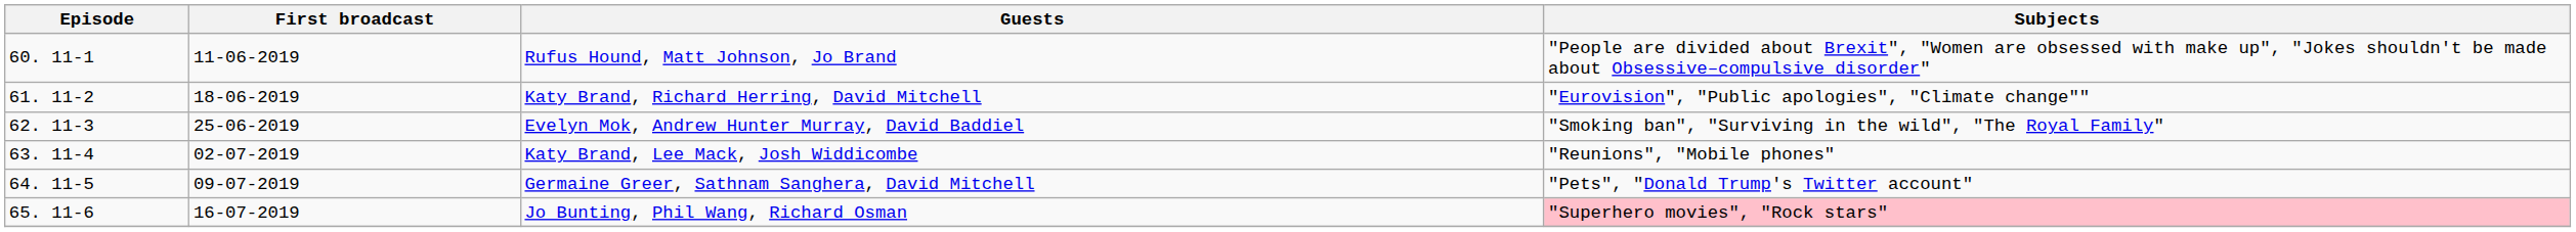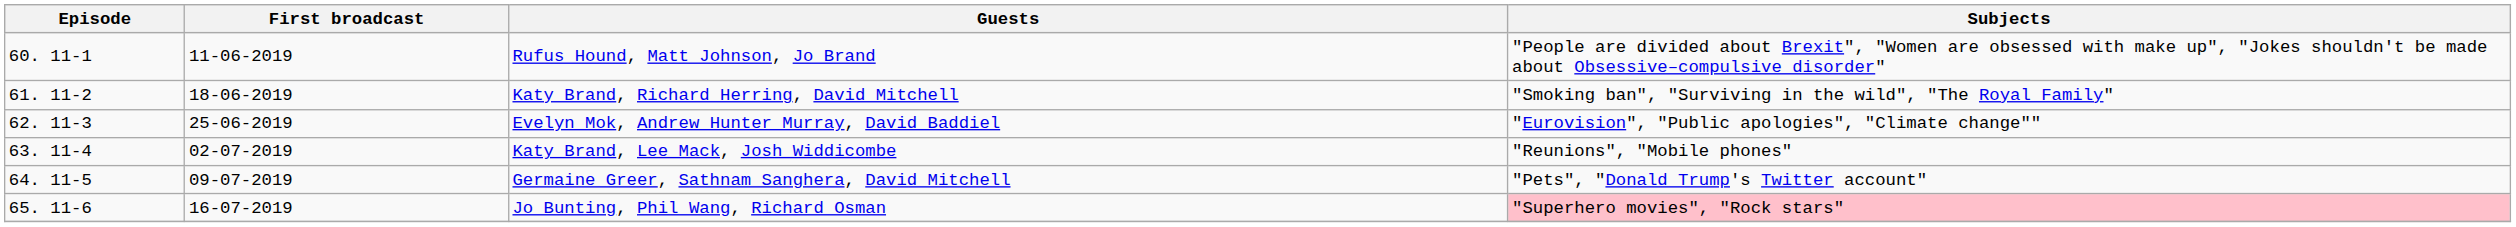Katy Brand, Richard Herring, David Mitchell | Subjects: "Eurovision", "Public apologies", "Climate change"" -> "Smoking ban", "Surviving in the wild", "The Royal Family"
Evelyn Mok, Andrew Hunter Murray, David Baddiel | Subjects: "Smoking ban", "Surviving in the wild", "The Royal Family" -> "Eurovision", "Public apologies", "Climate change""
